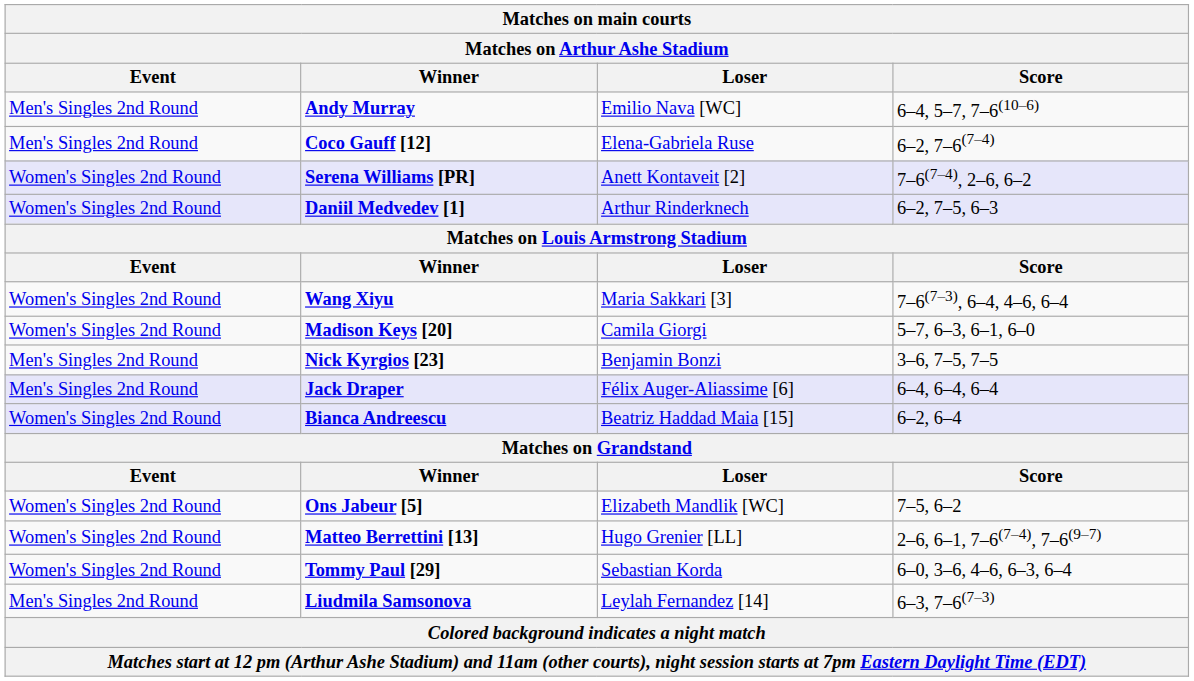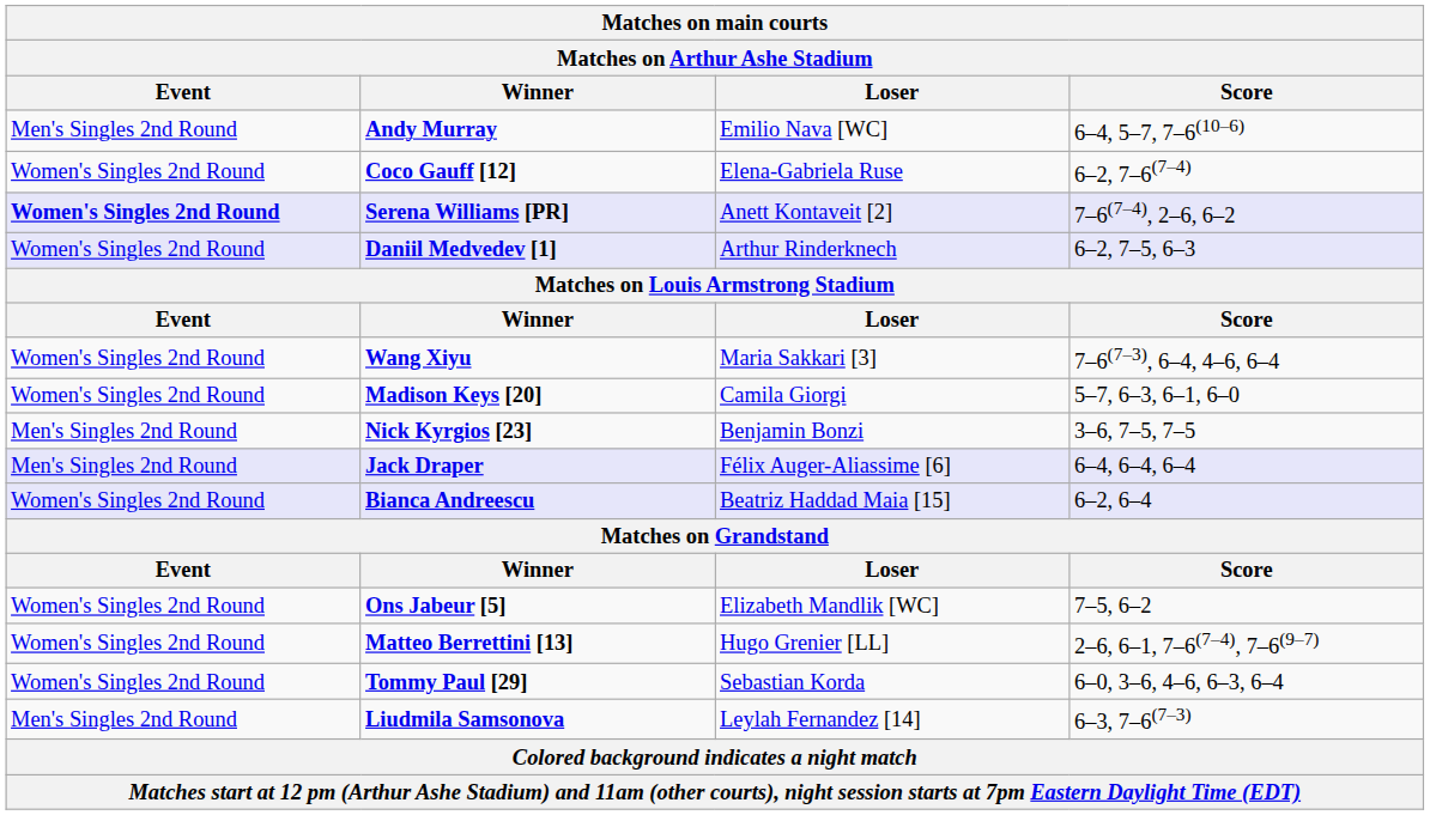Coco Gauff [12] | Event: Men's Singles 2nd Round -> Women's Singles 2nd Round
Serena Williams [PR] | Event: normal -> bold
